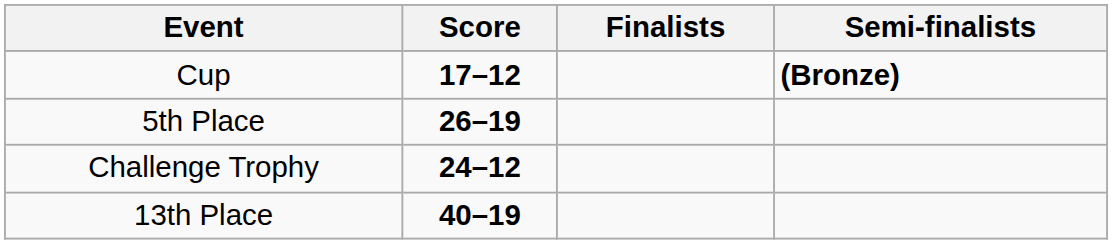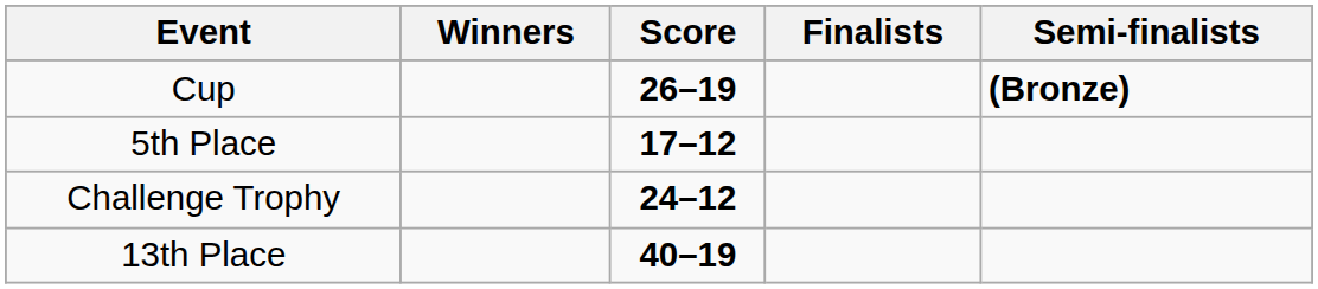+ column: Winners
Cup | Score: 17–12 -> 26–19
5th Place | Score: 26–19 -> 17–12
